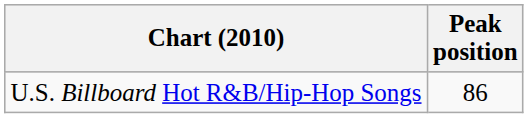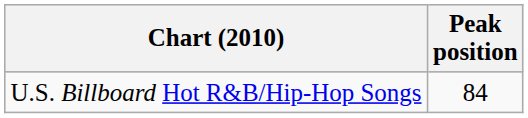U.S. Billboard Hot R&B/Hip-Hop Songs | Peak position: 86 -> 84
